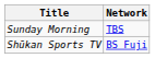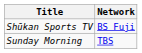rows swapped: Sunday Morning <-> Shūkan Sports TV
